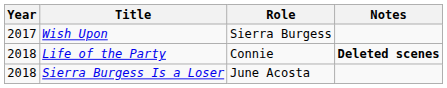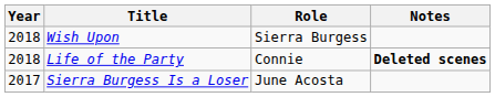Wish Upon | Year: 2017 -> 2018
Sierra Burgess Is a Loser | Year: 2018 -> 2017
